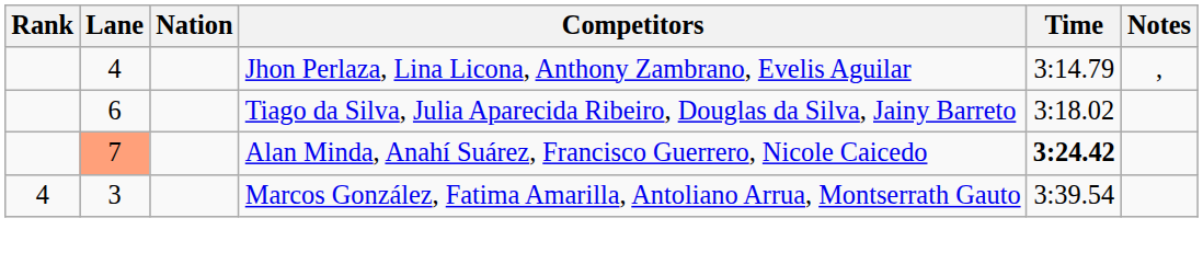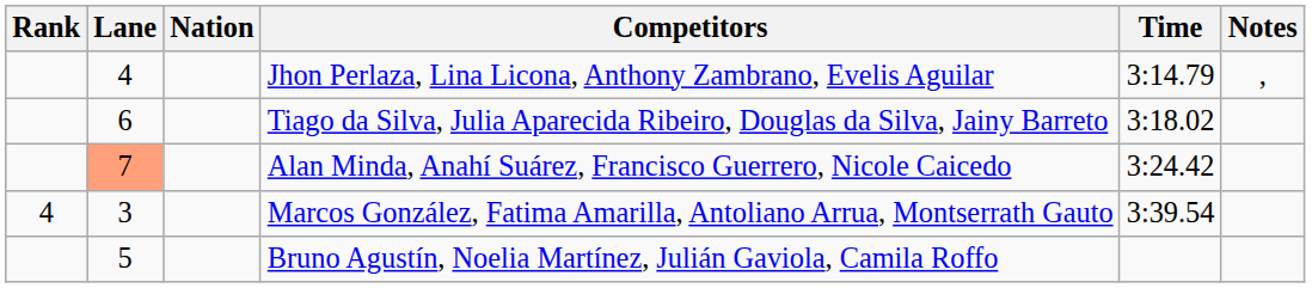Alan Minda, Anahí Suárez, Francisco Guerrero, Nicole Caicedo | Time: bold -> normal
+ row: 5 | Bruno Agustín, Noelia Martínez, Julián Gaviola, Camila Roffo
